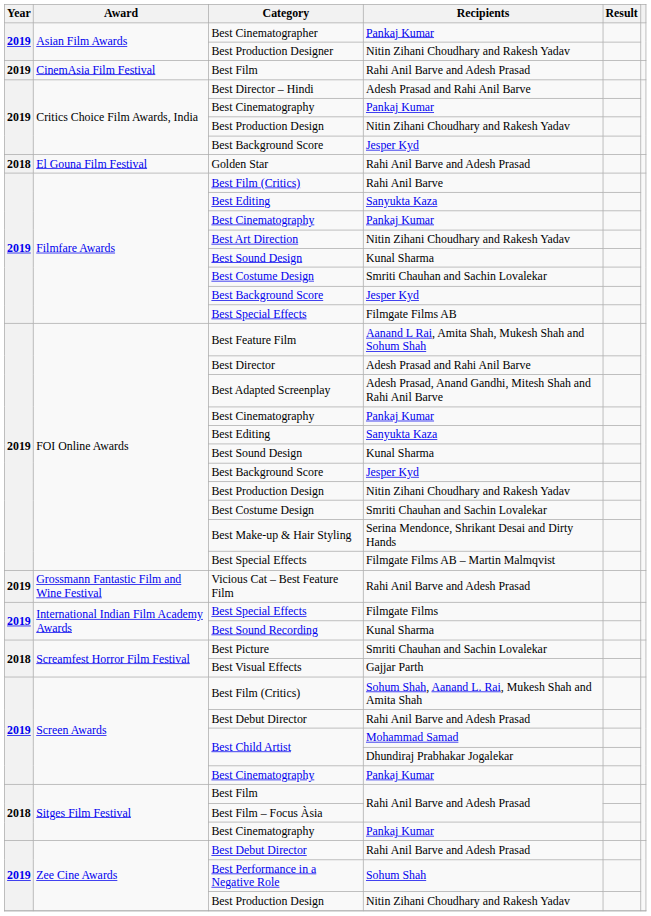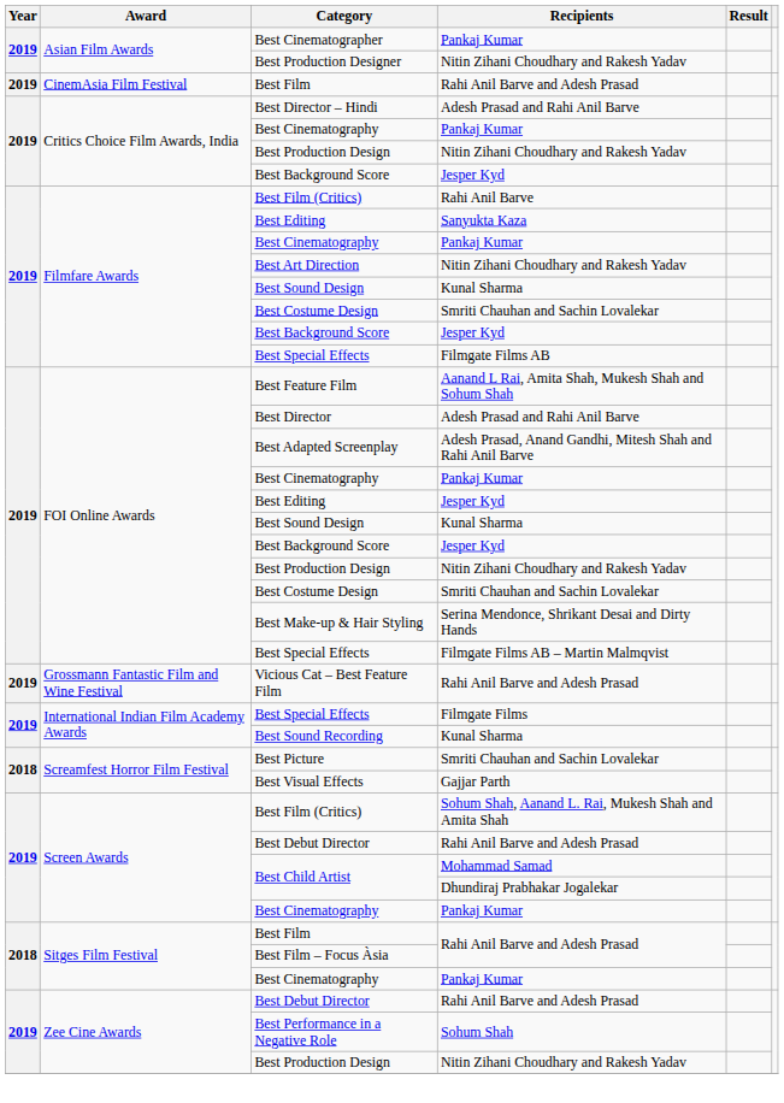- row: 2018 | El Gouna Film Festival | Golden Star | Rahi Anil Barve and Adesh Prasad
FOI Online Awards / Best Editing | Recipients: Sanyukta Kaza -> Jesper Kyd
